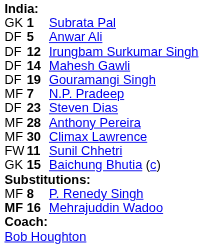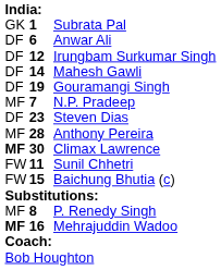Anwar Ali | column 2: 5 -> 6
Climax Lawrence | column 1: normal -> bold
Baichung Bhutia (c) | column 1: GK -> FW
